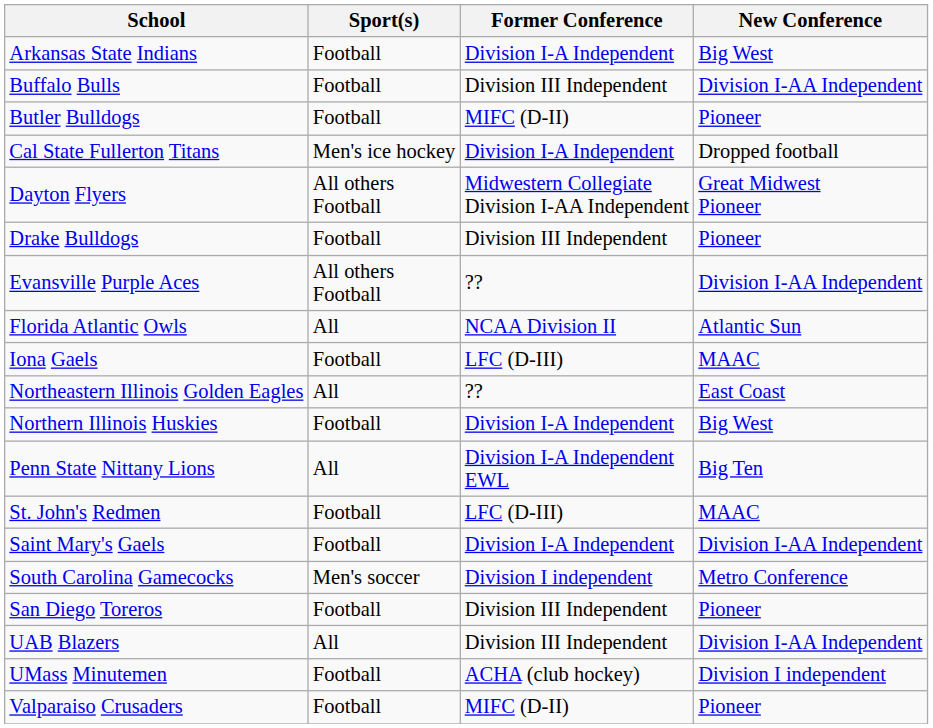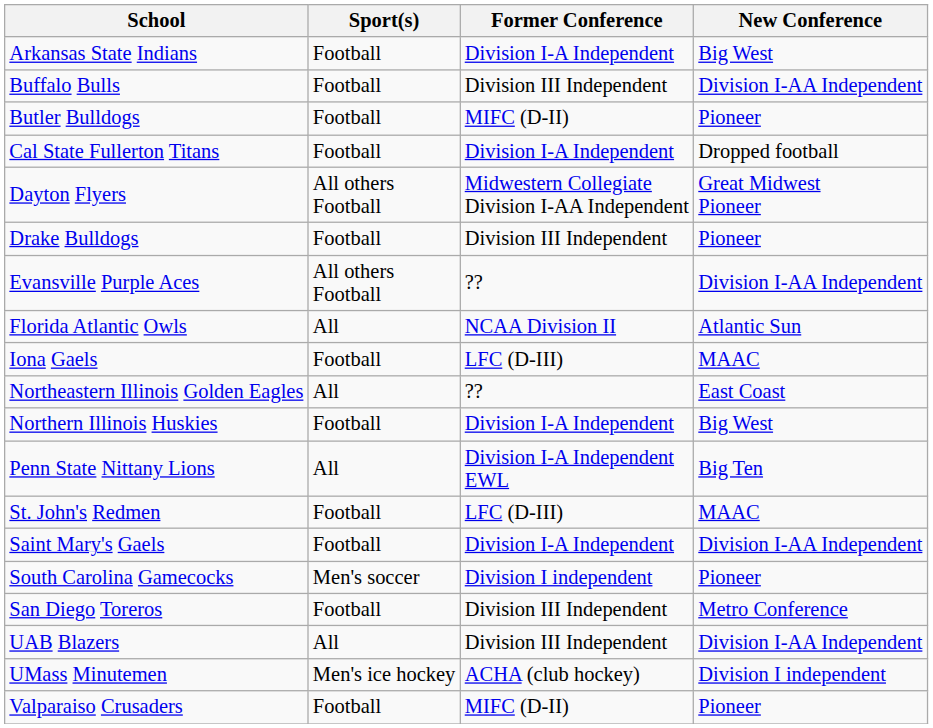Cal State Fullerton Titans | Sport(s): Men's ice hockey -> Football
South Carolina Gamecocks | New Conference: Metro Conference -> Pioneer
San Diego Toreros | New Conference: Pioneer -> Metro Conference
UMass Minutemen | Sport(s): Football -> Men's ice hockey
